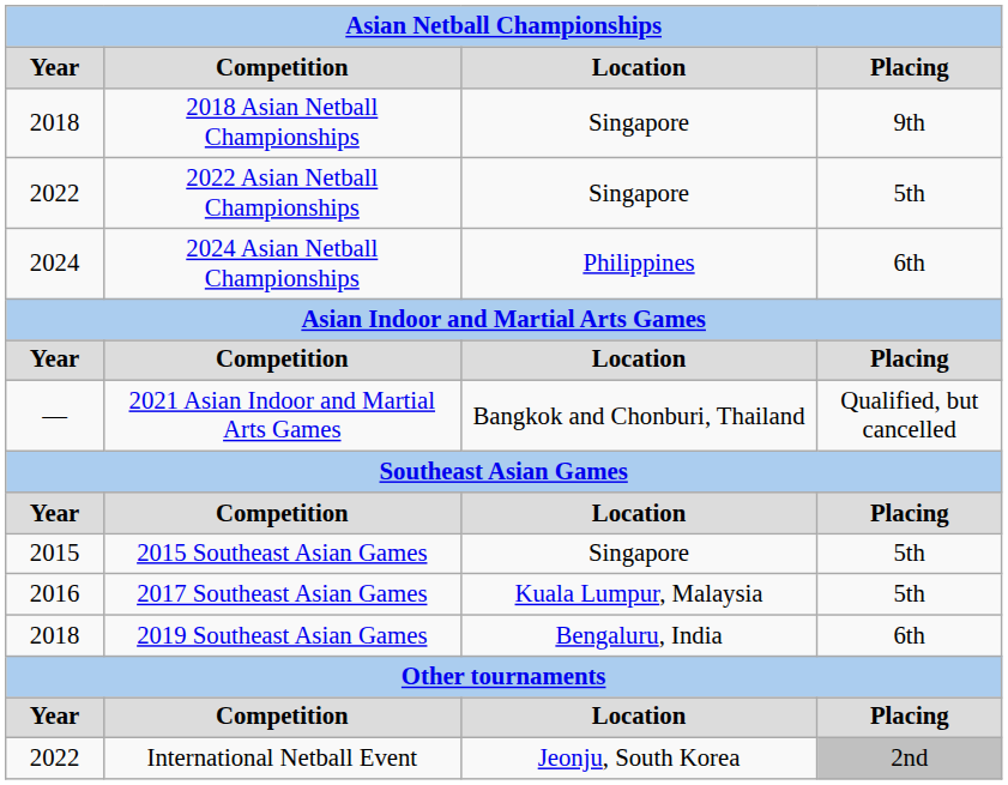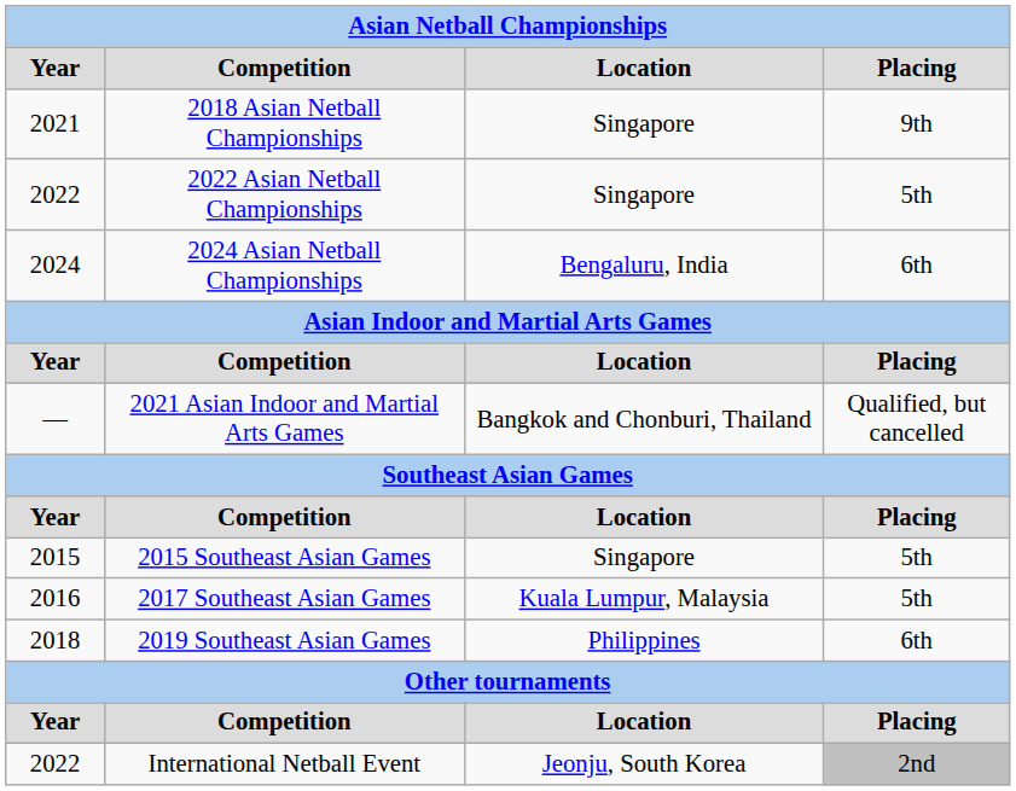2018 Asian Netball Championships | Year: 2018 -> 2021
2024 Asian Netball Championships | Location: Philippines -> Bengaluru, India
2019 Southeast Asian Games | Location: Bengaluru, India -> Philippines
